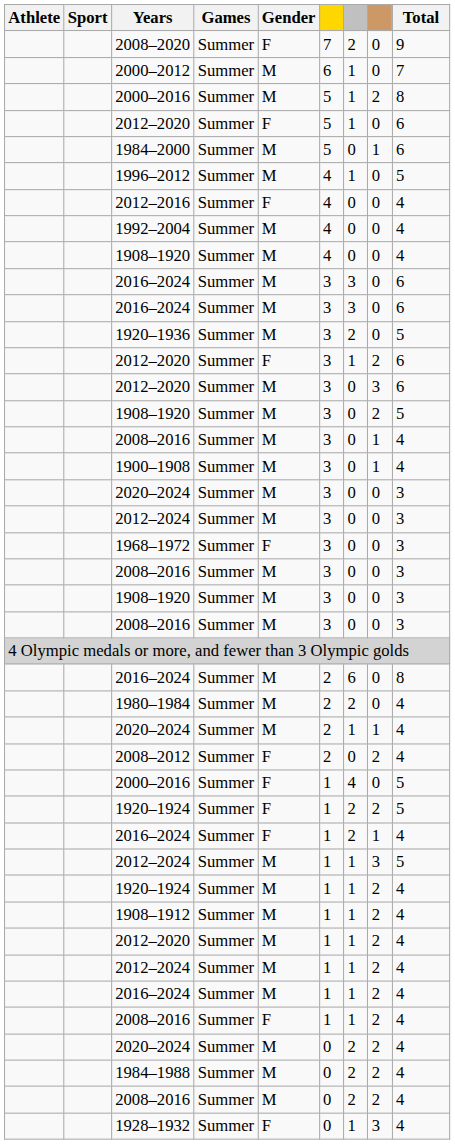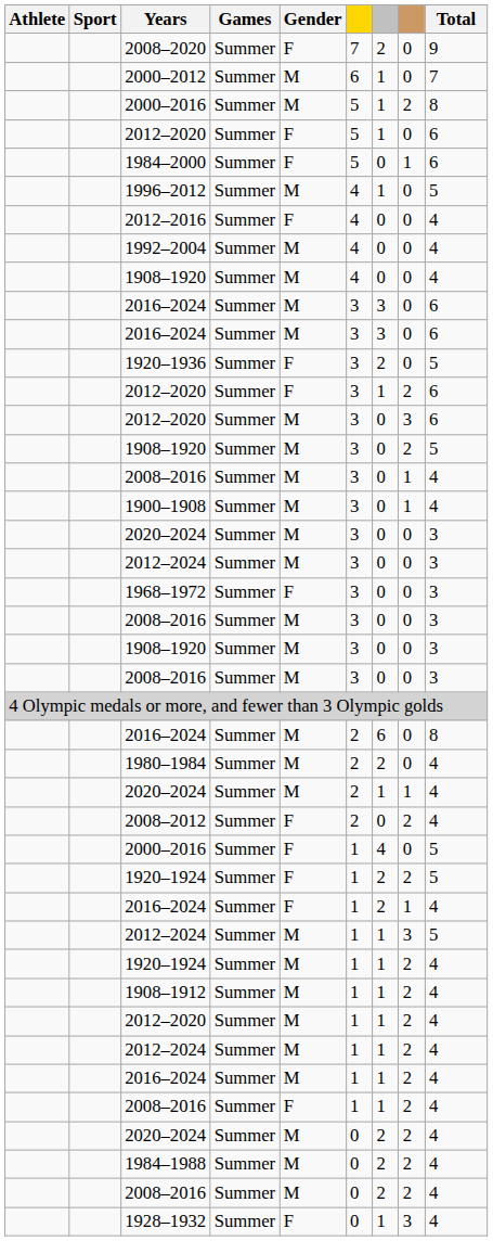1984–2000 | Gender: M -> F
1920–1936 | Gender: M -> F
